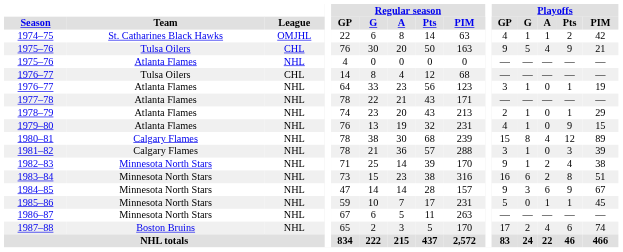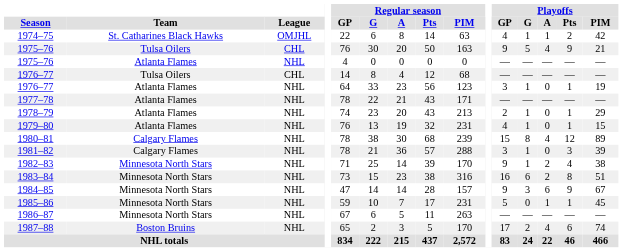1979–80 | Playoffs / Pts: 9 -> 1
